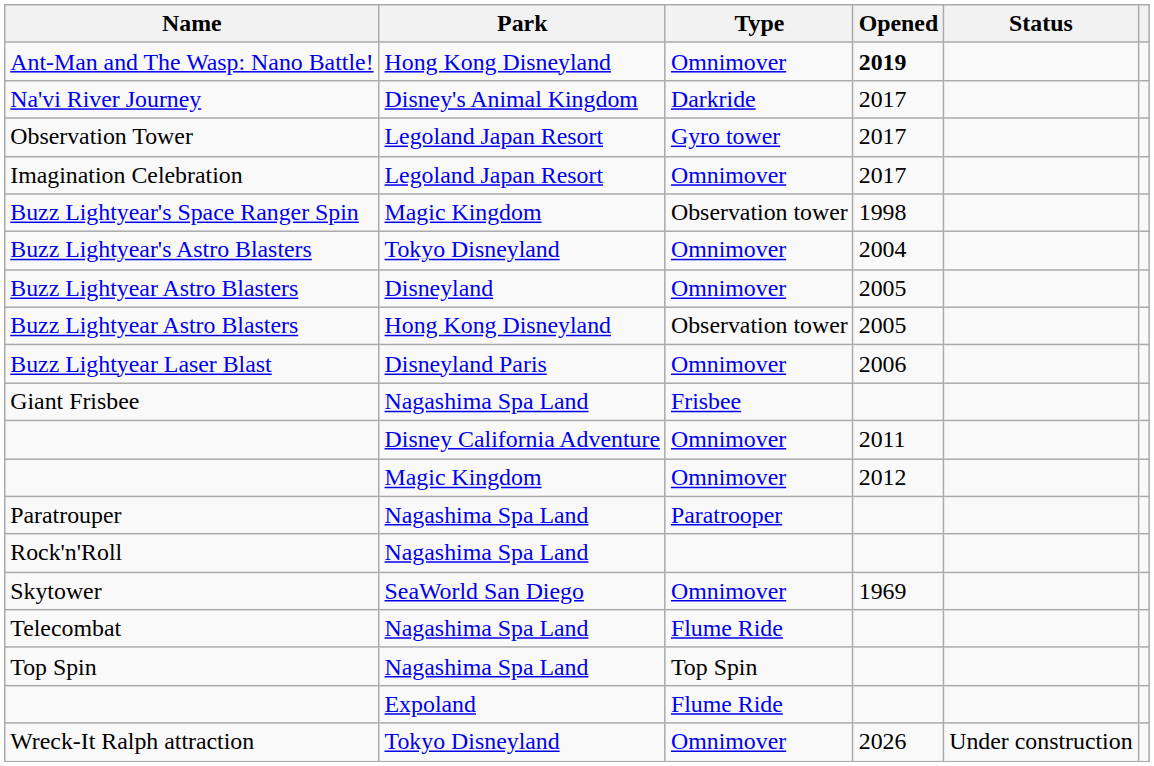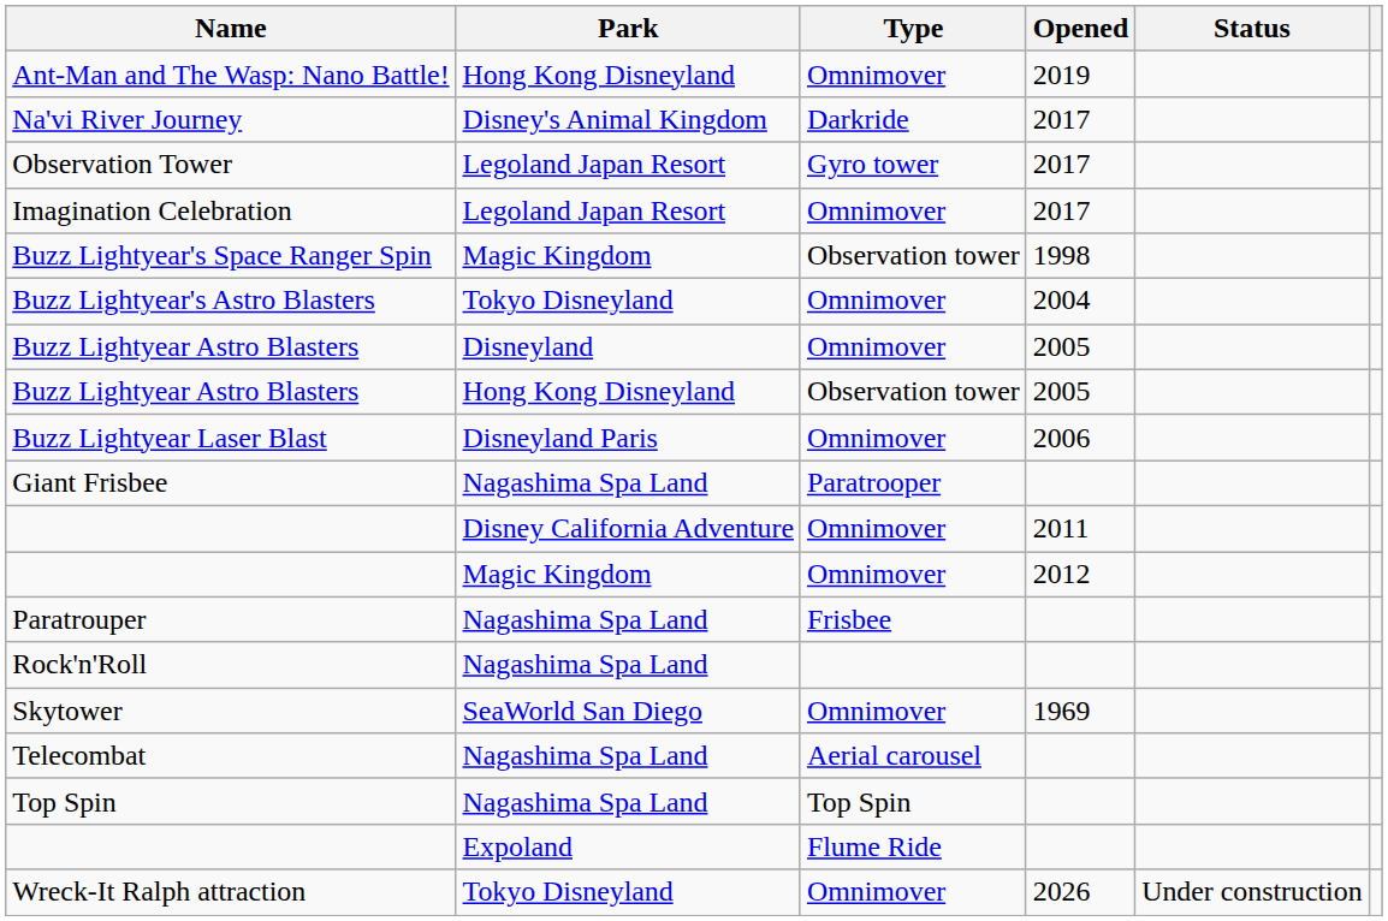Ant-Man and The Wasp: Nano Battle! | Opened: bold -> normal
Giant Frisbee | Type: Frisbee -> Paratrooper
Paratrouper | Type: Paratrooper -> Frisbee
Telecombat | Type: Flume Ride -> Aerial carousel
